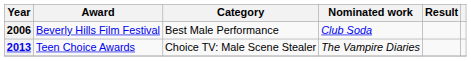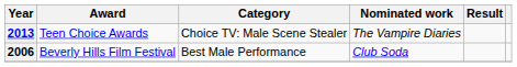rows swapped: 2006 <-> 2013
